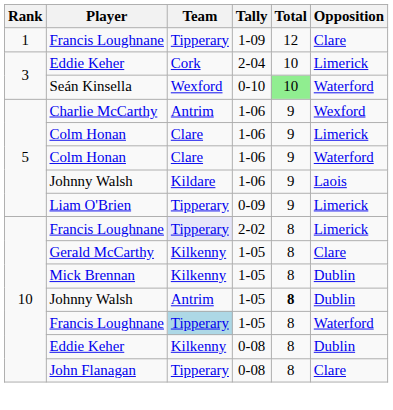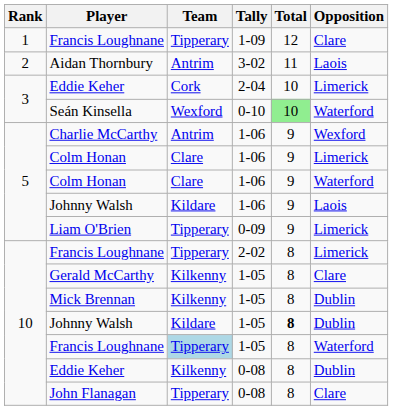+ row: 2 | Aidan Thornbury | Antrim | 3-02 | 11 | Laois
Francis Loughnane / 2-02 | Team: lavender background -> no background
Johnny Walsh / 1-05 | Team: Antrim -> Kildare
